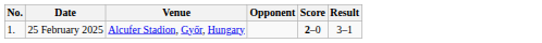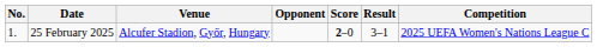+ column: Competition | 2025 UEFA Women's Nations League C
